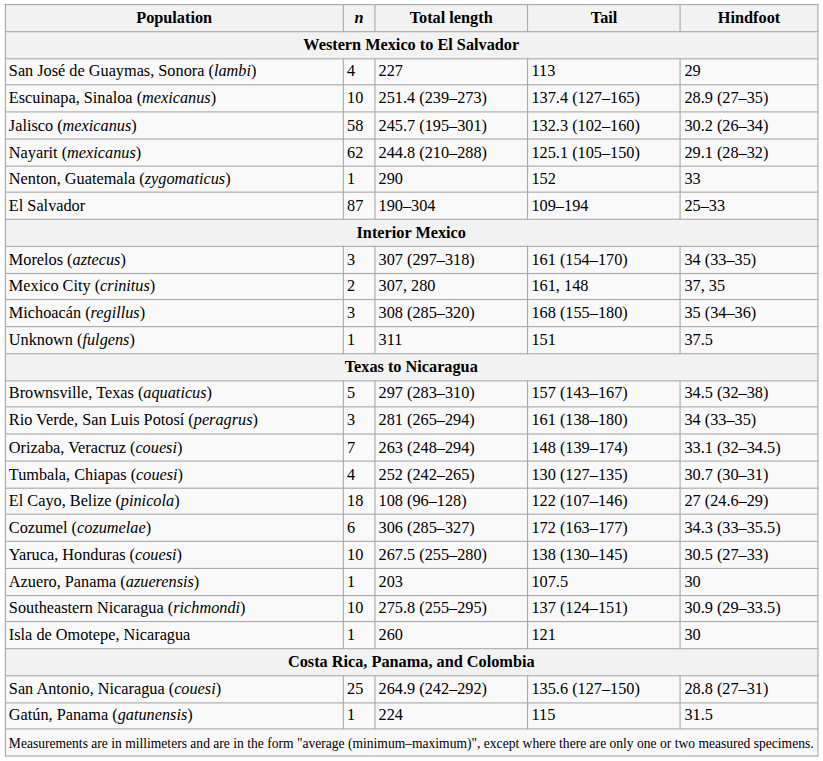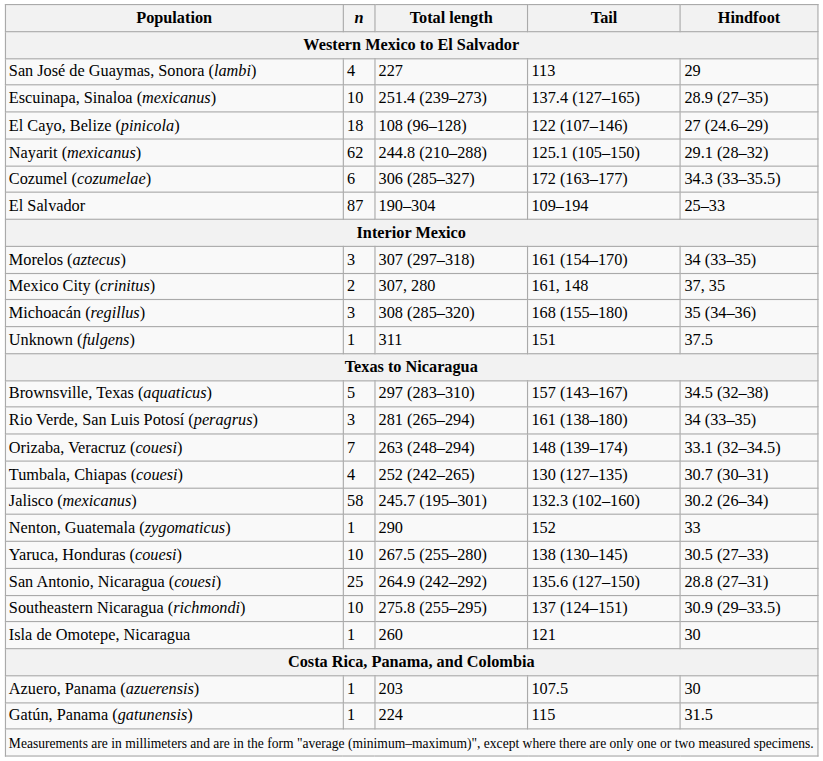rows swapped: Jalisco (mexicanus) <-> El Cayo, Belize (pinicola)
rows swapped: Nenton, Guatemala (zygomaticus) <-> Cozumel (cozumelae)
rows swapped: San Antonio, Nicaragua (couesi) <-> Azuero, Panama (azuerensis)
